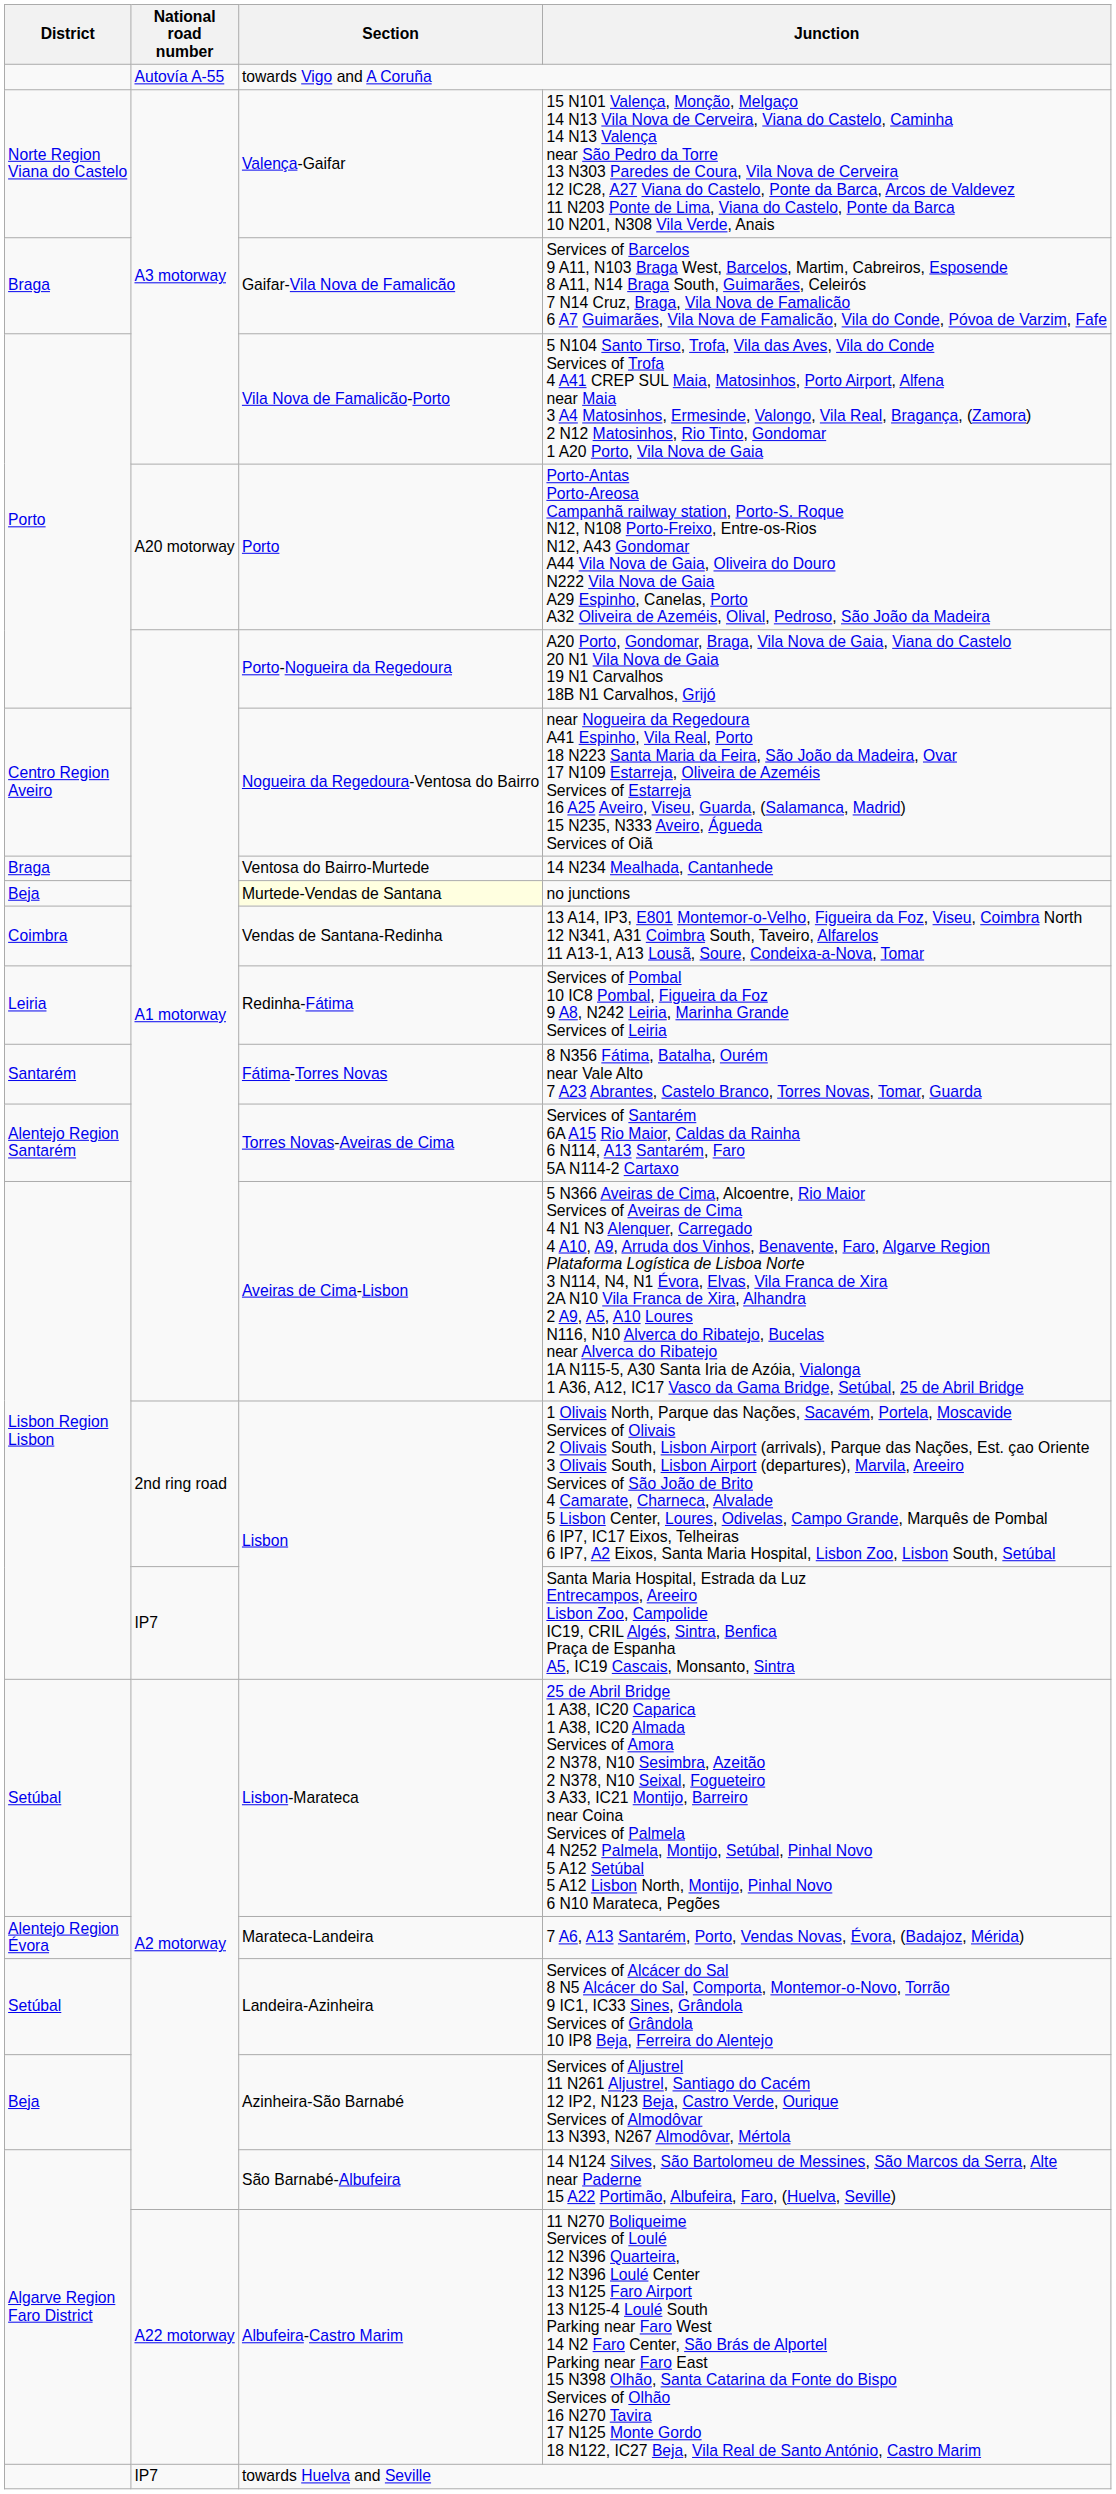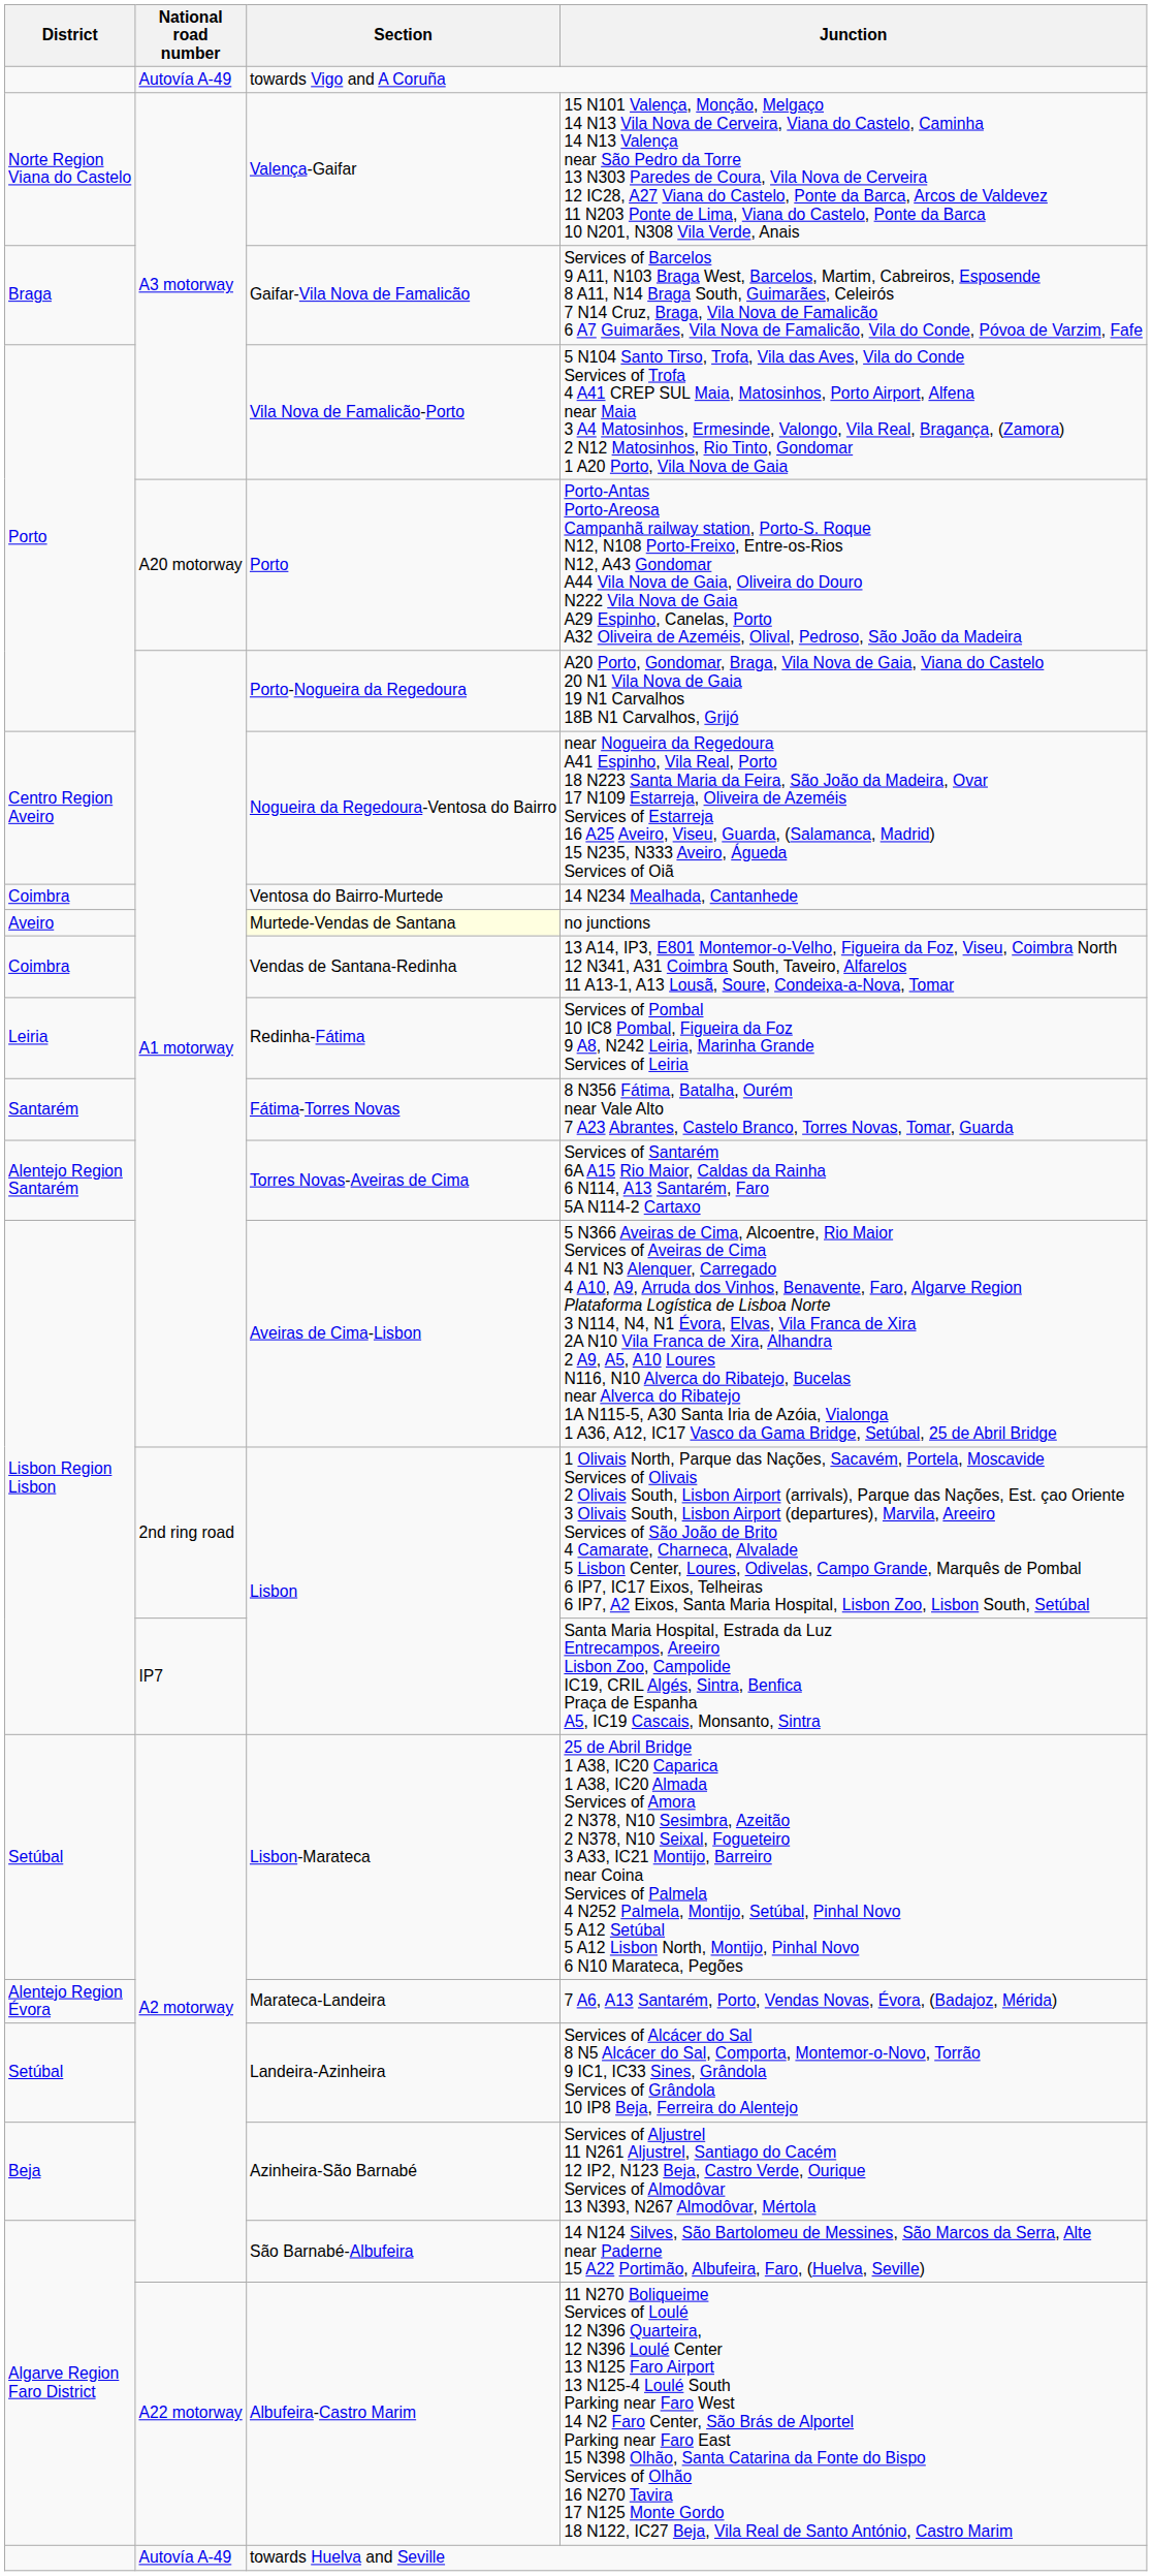towards Vigo and A Coruña | National road number: Autovía A-55 -> Autovía A-49
14 N234 Mealhada, Cantanhede | District: Braga -> Coimbra
no junctions | District: Beja -> Aveiro
towards Huelva and Seville | National road number: IP7 -> Autovía A-49
